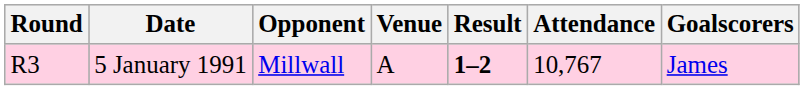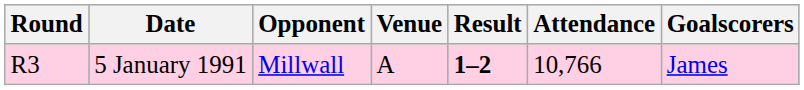5 January 1991 | Attendance: 10,767 -> 10,766
